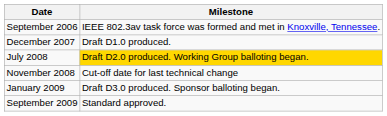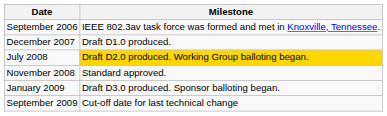November 2008 | Milestone: Cut-off date for last technical change -> Standard approved.
September 2009 | Milestone: Standard approved. -> Cut-off date for last technical change
